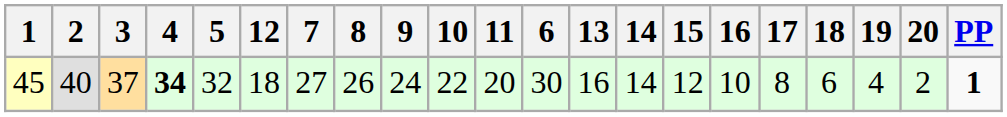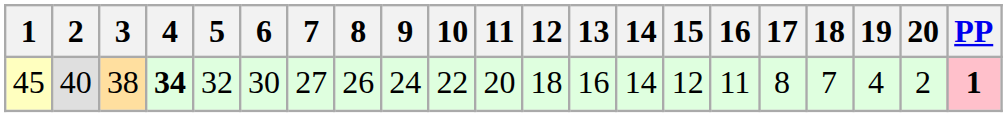columns swapped: 6 <-> 12
45 | 3: 37 -> 38
45 | 16: 10 -> 11
45 | 18: 6 -> 7
45 | PP: no background -> pink background
